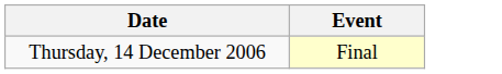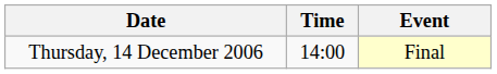+ column: Time | 14:00
